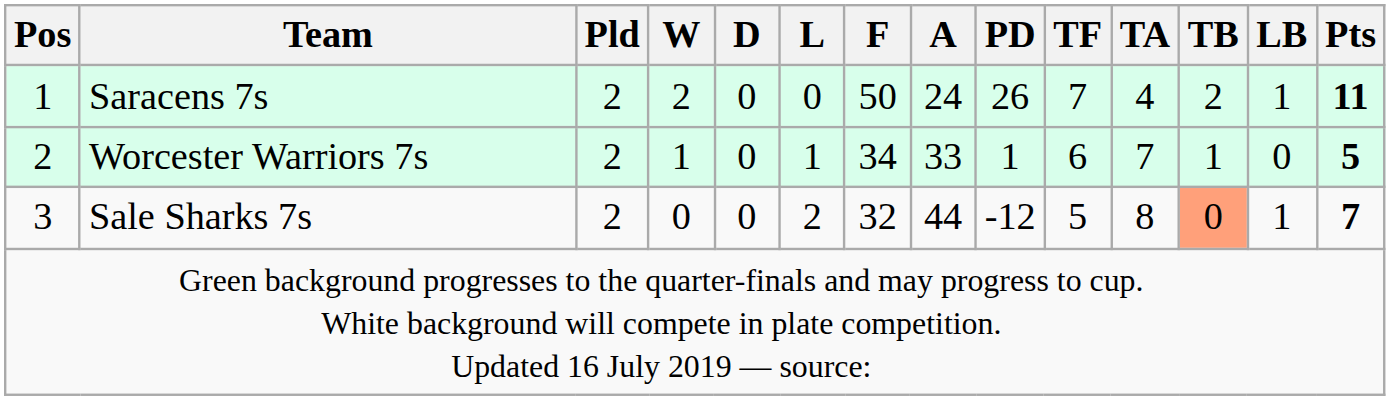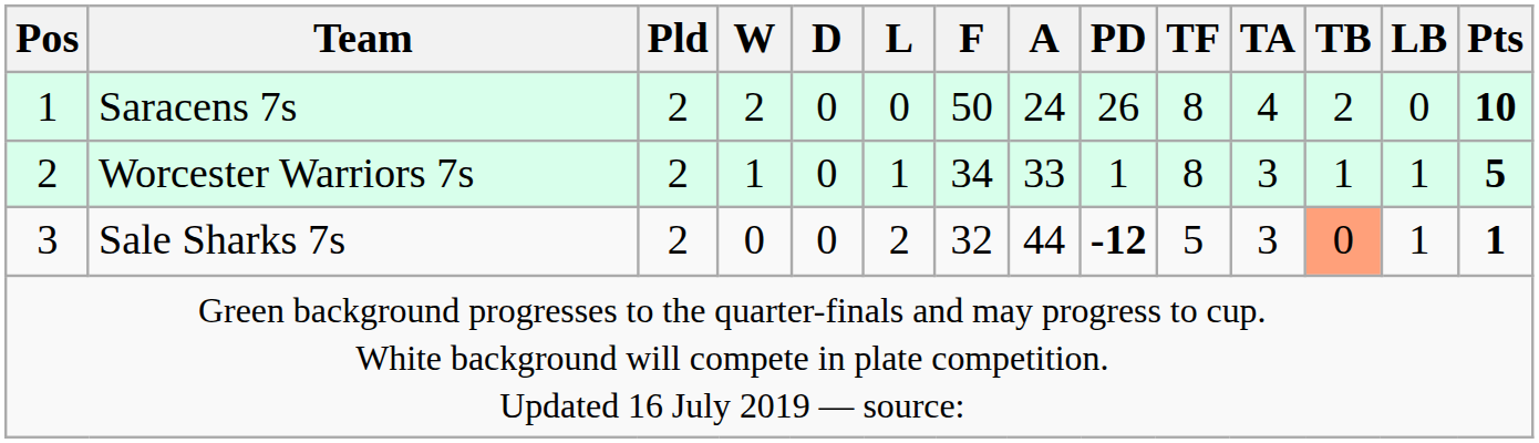Saracens 7s | TF: 7 -> 8
Saracens 7s | LB: 1 -> 0
Saracens 7s | Pts: 11 -> 10
Worcester Warriors 7s | TF: 6 -> 8
Worcester Warriors 7s | TA: 7 -> 3
Worcester Warriors 7s | LB: 0 -> 1
Sale Sharks 7s | PD: normal -> bold
Sale Sharks 7s | TA: 8 -> 3
Sale Sharks 7s | Pts: 7 -> 1
